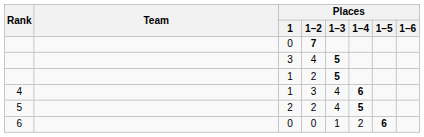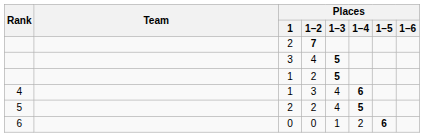7 | Places / 1: 0 -> 2
